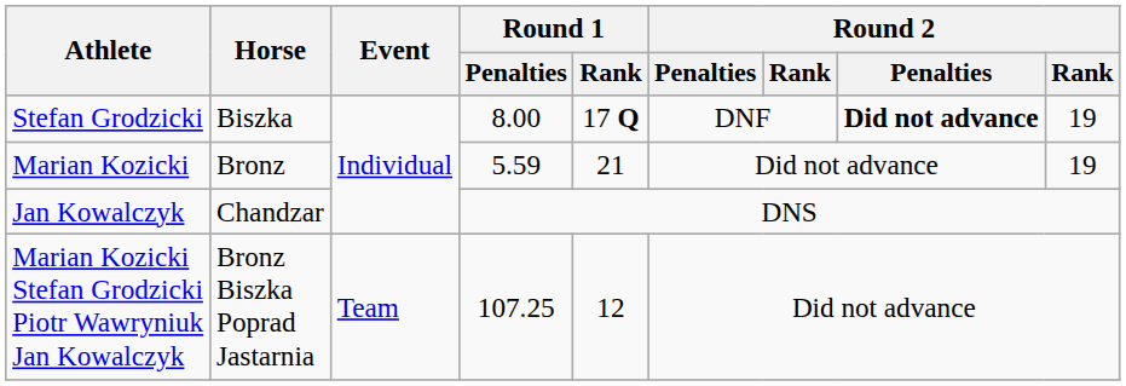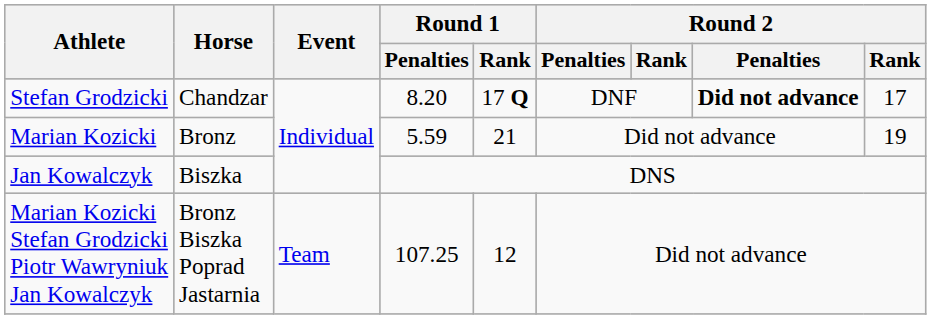Stefan Grodzicki | Horse: Biszka -> Chandzar
Stefan Grodzicki | Round 1 / Penalties: 8.00 -> 8.20
Stefan Grodzicki | column 9: 19 -> 17
Jan Kowalczyk | Horse: Chandzar -> Biszka
